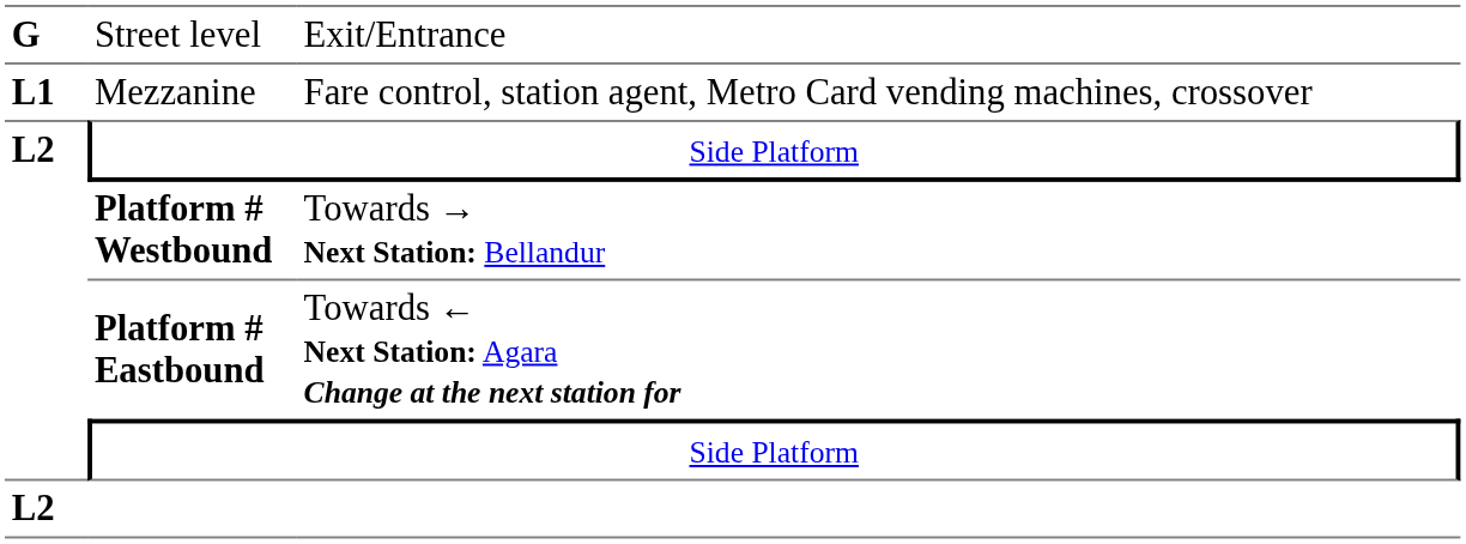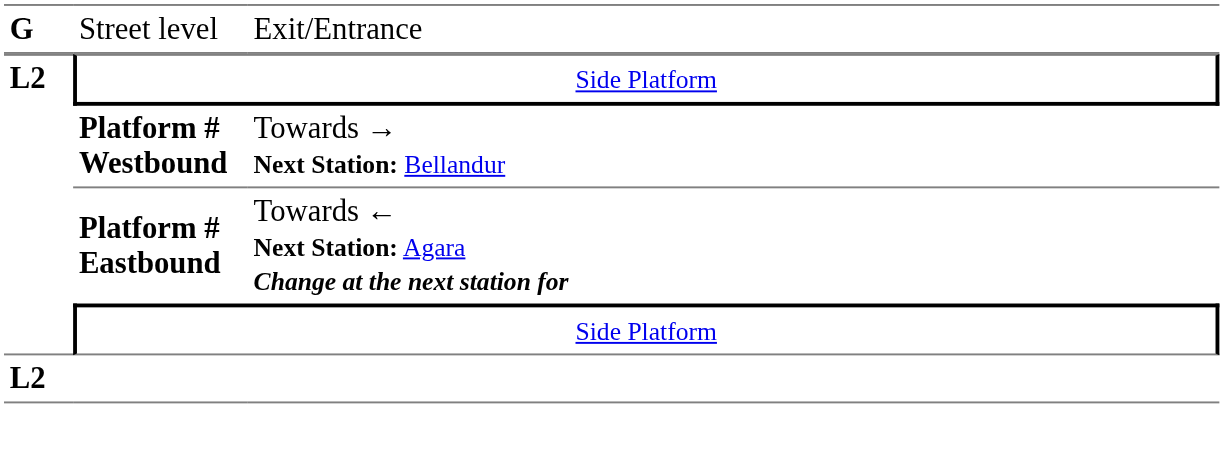- row: L1 | Mezzanine | Fare control, station agent, Metro Card vending machines, crossover
